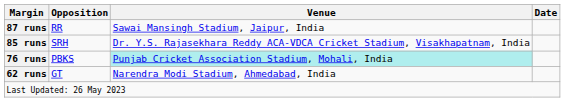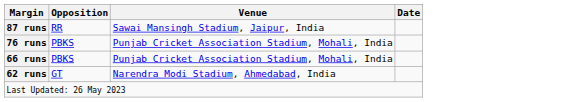- row: 85 runs | SRH | Dr. Y.S. Rajasekhara Reddy ACA-VDCA Cricket Stadium, Visakhapatnam, India
76 runs | Venue: paleturquoise background -> no background
+ row: 66 runs | PBKS | Punjab Cricket Association Stadium, Mohali, India
